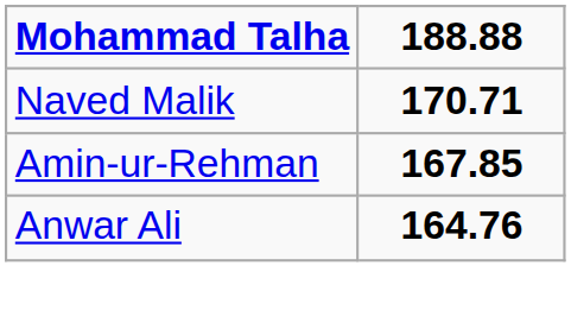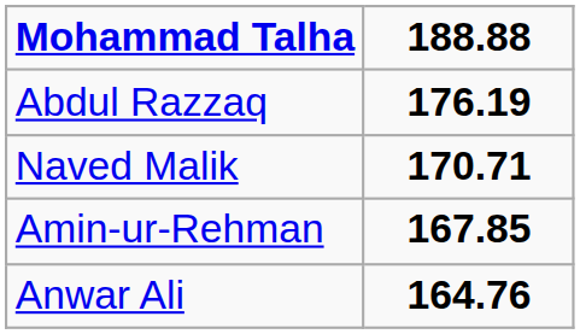+ row: Abdul Razzaq | 176.19
